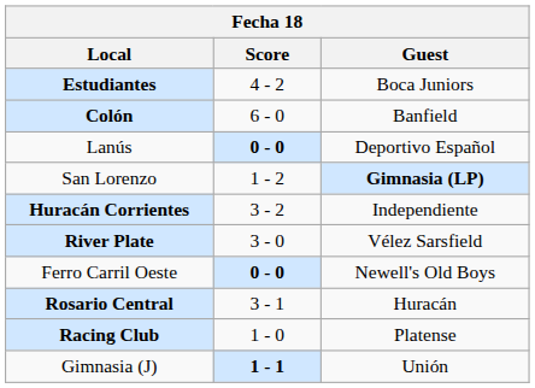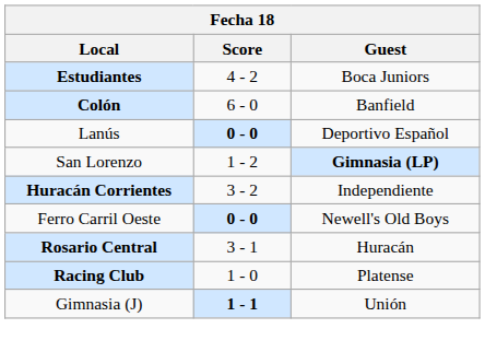- row: River Plate | 3 - 0 | Vélez Sarsfield
